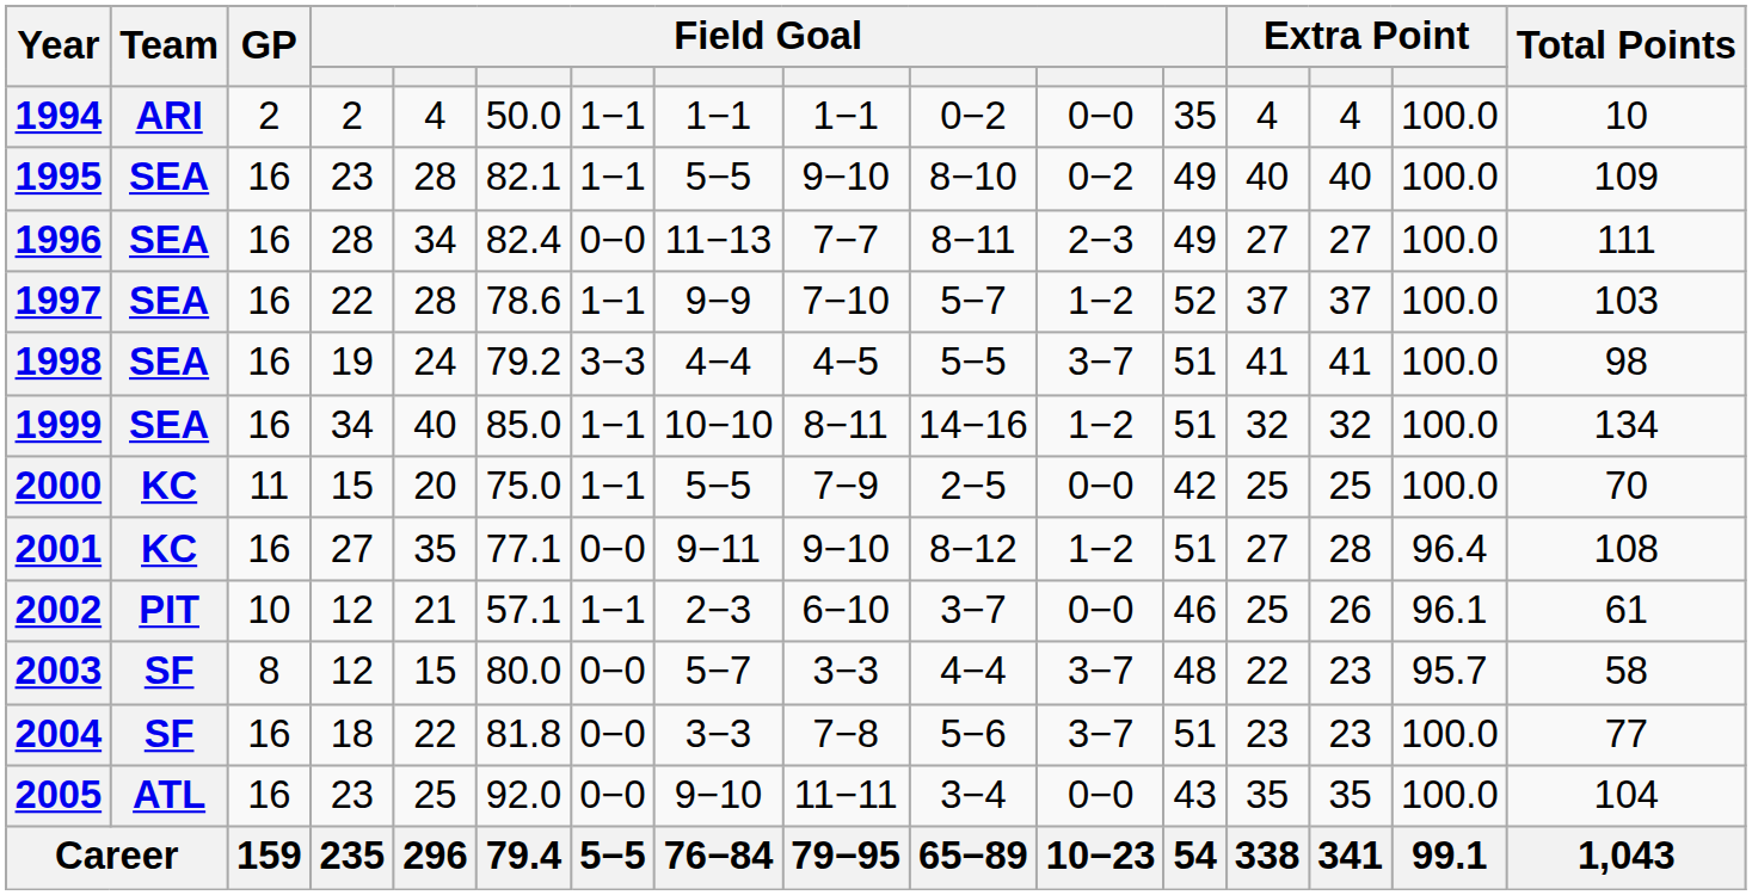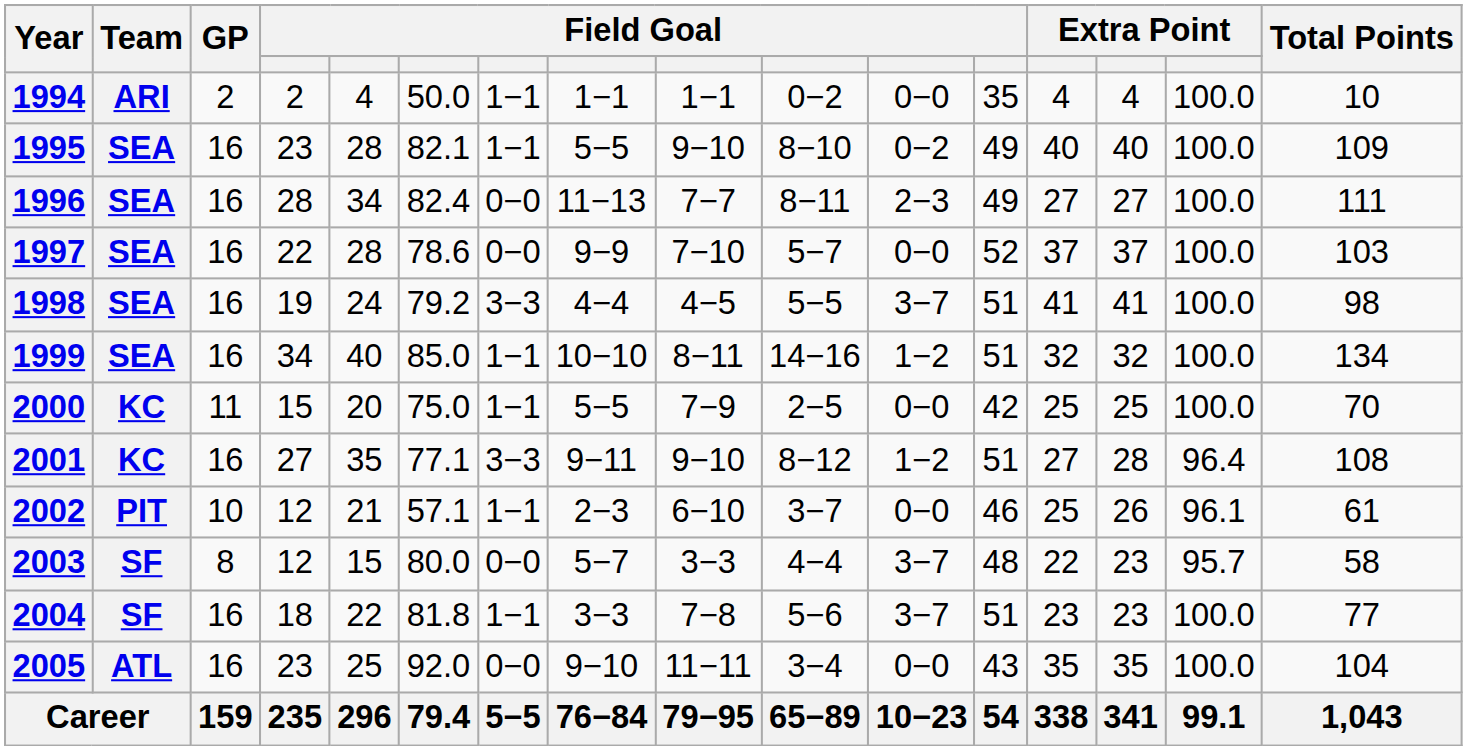1997 | column 7: 1−1 -> 0−0
1997 | column 11: 1−2 -> 0−0
2001 | column 7: 0−0 -> 3−3
2004 | column 7: 0−0 -> 1−1
